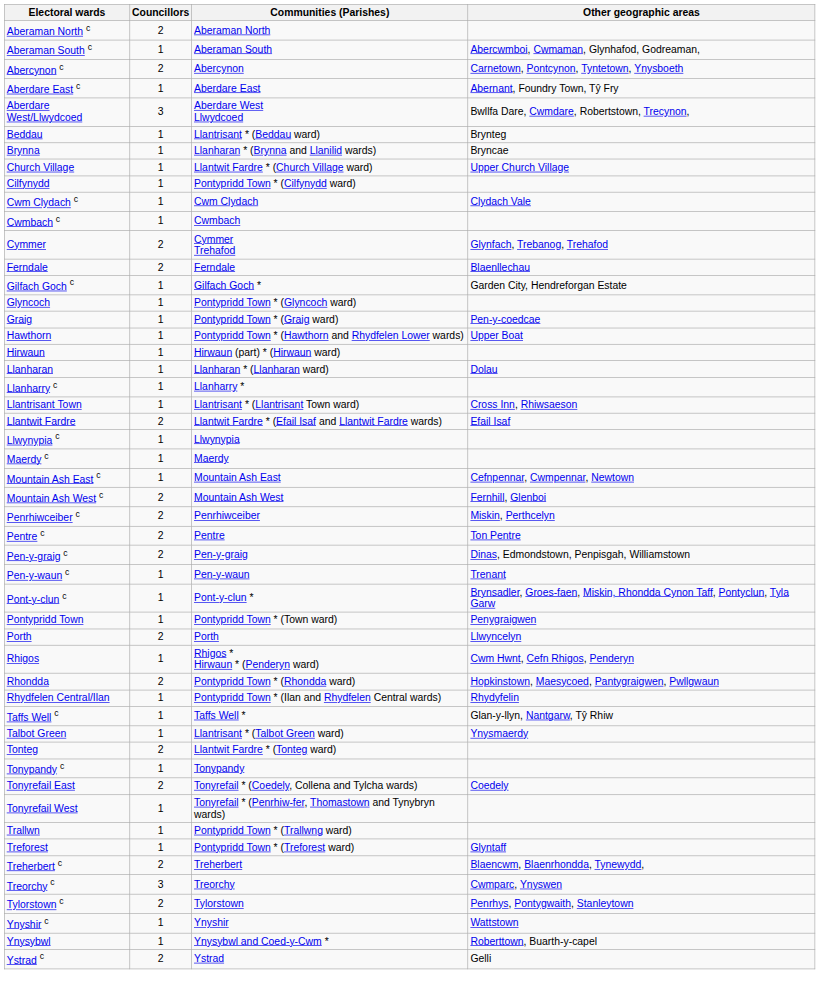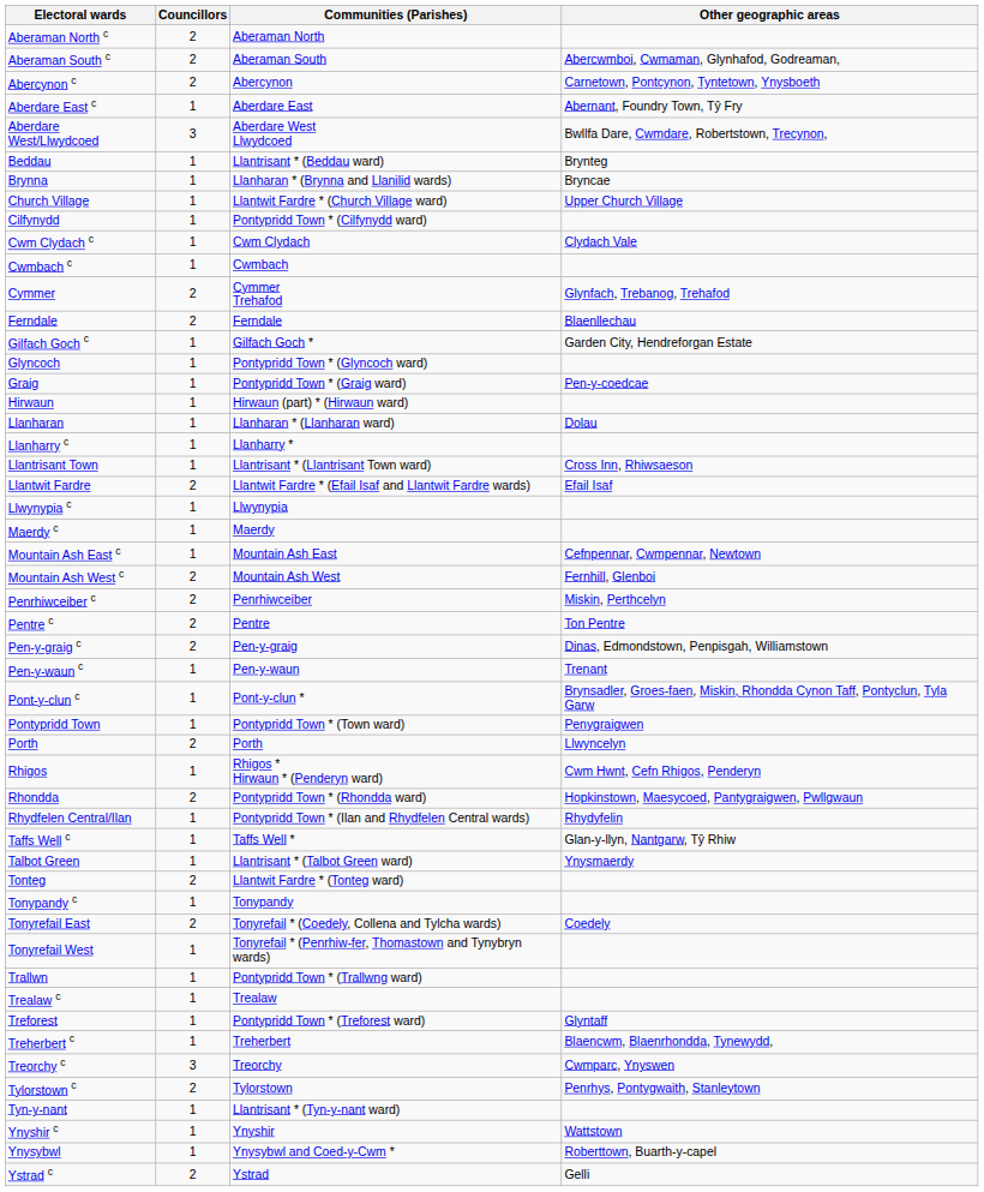Aberaman South c | Councillors: 1 -> 2
- row: Hawthorn | 1 | Pontypridd Town * (Hawthorn and Rhydfelen Lower wards) | Upper Boat
+ row: Trealaw c | 1 | Trealaw
Treherbert c | Councillors: 2 -> 1
+ row: Tyn-y-nant | 1 | Llantrisant * (Tyn-y-nant ward)
